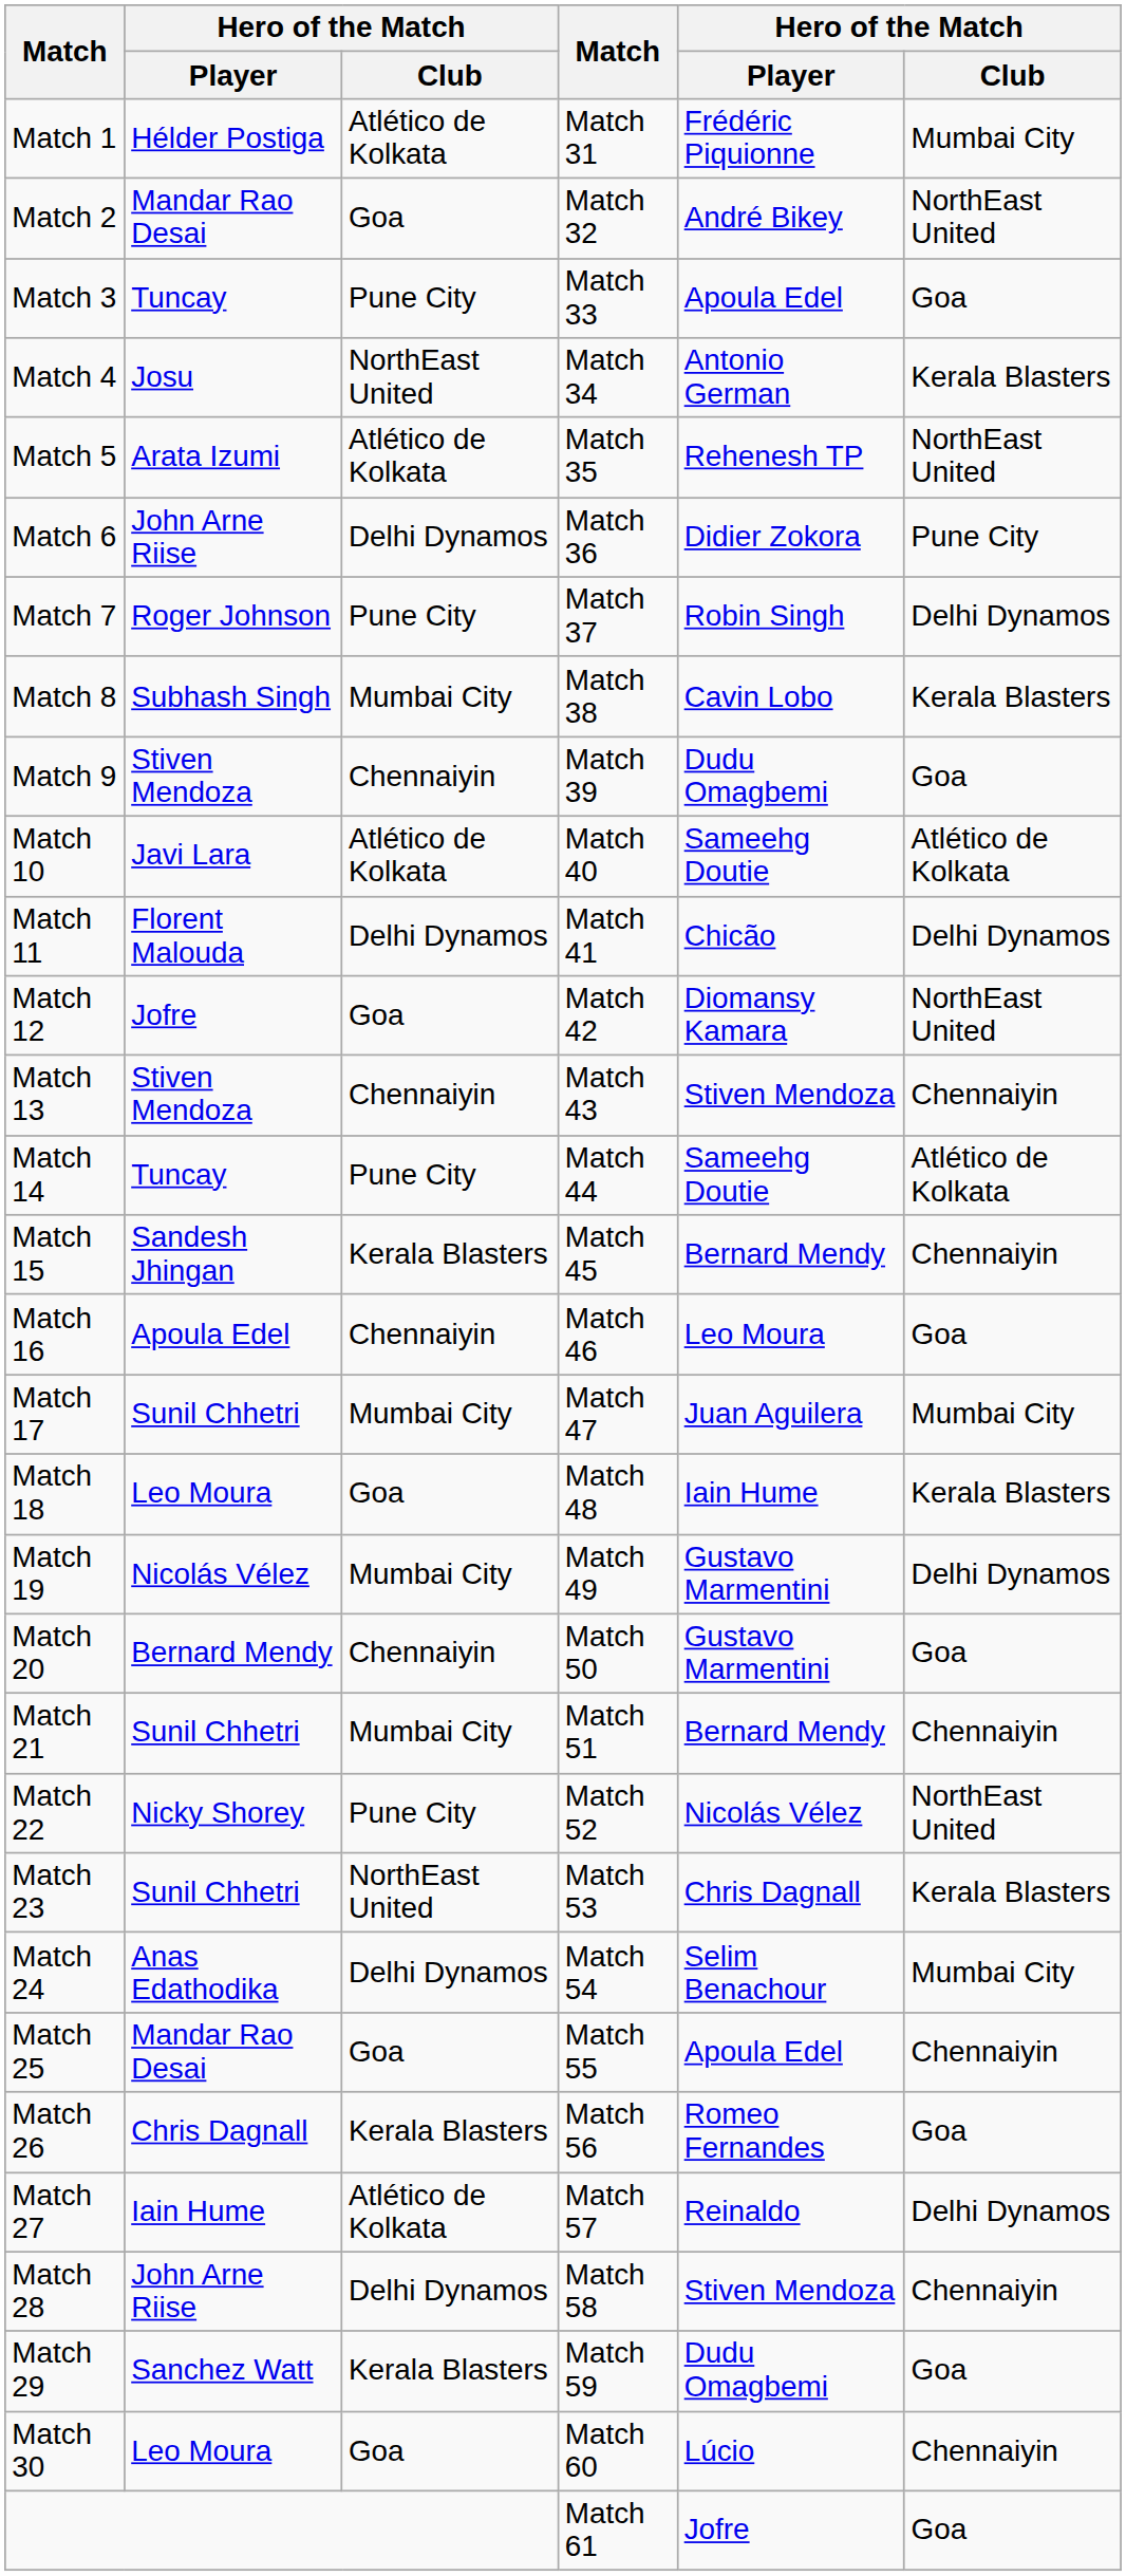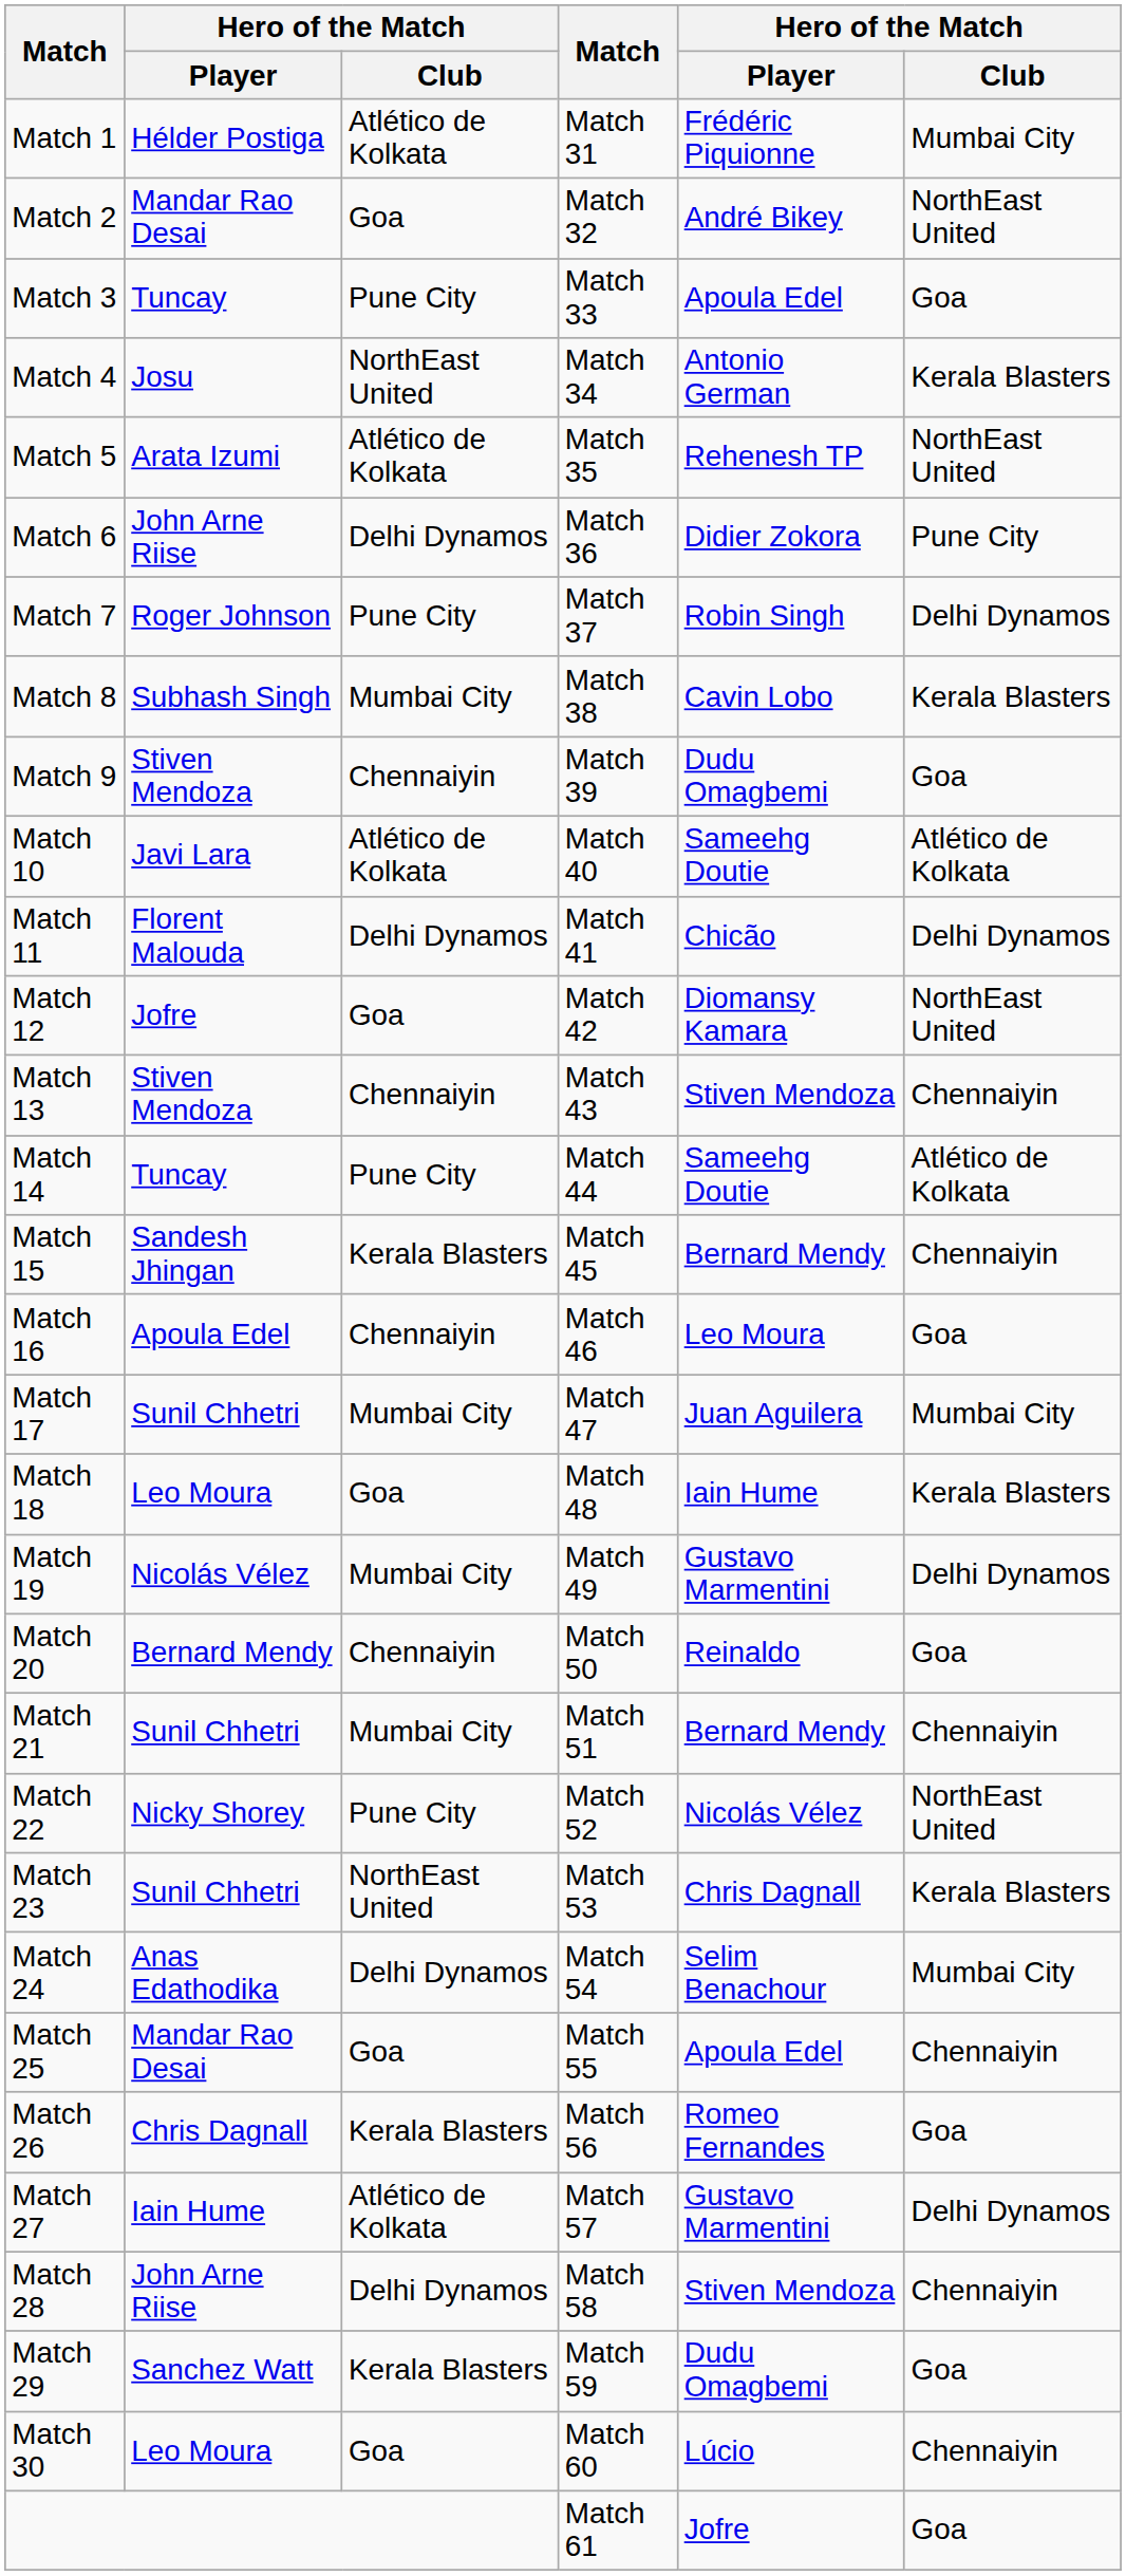Match 20 | column 5: Gustavo Marmentini -> Reinaldo
Match 27 | column 5: Reinaldo -> Gustavo Marmentini
